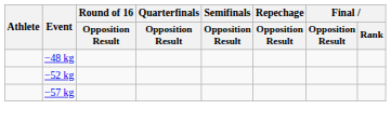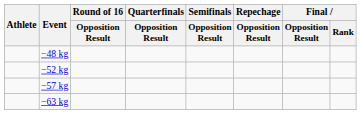+ row: −63 kg
